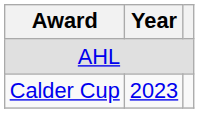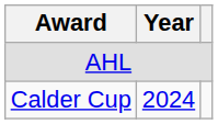Calder Cup | Year: 2023 -> 2024
